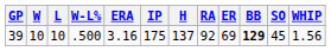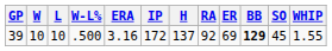39 | IP: 175 -> 172
39 | WHIP: 1.56 -> 1.55
